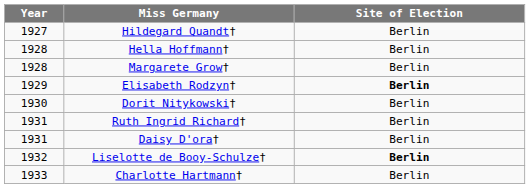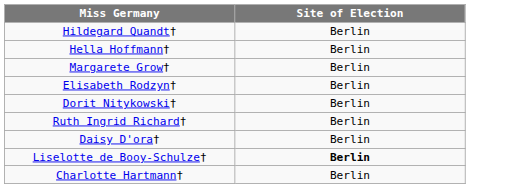- column: Year | 1927 | 1928 | 1928 | 1929 | 1930 | 1931 | 1931 | 1932 | 1933
Elisabeth Rodzyn† | Site of Election: bold -> normal
